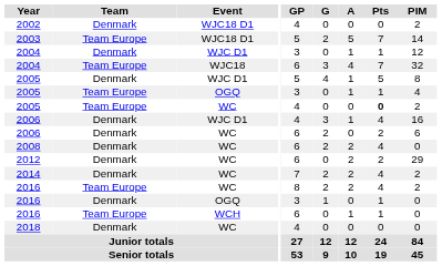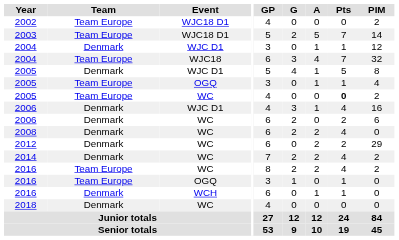2002 | Team: Denmark -> Team Europe
2016 / OGQ | Team: Denmark -> Team Europe
2016 / WCH | Team: Team Europe -> Denmark
